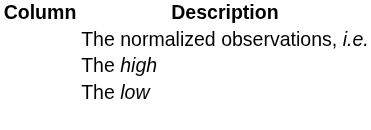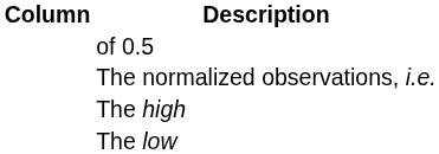+ row: of 0.5
